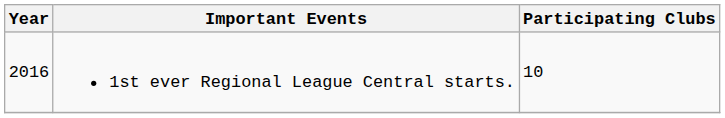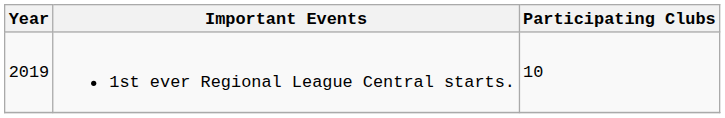1st ever Regional League Central starts. | Year: 2016 -> 2019
